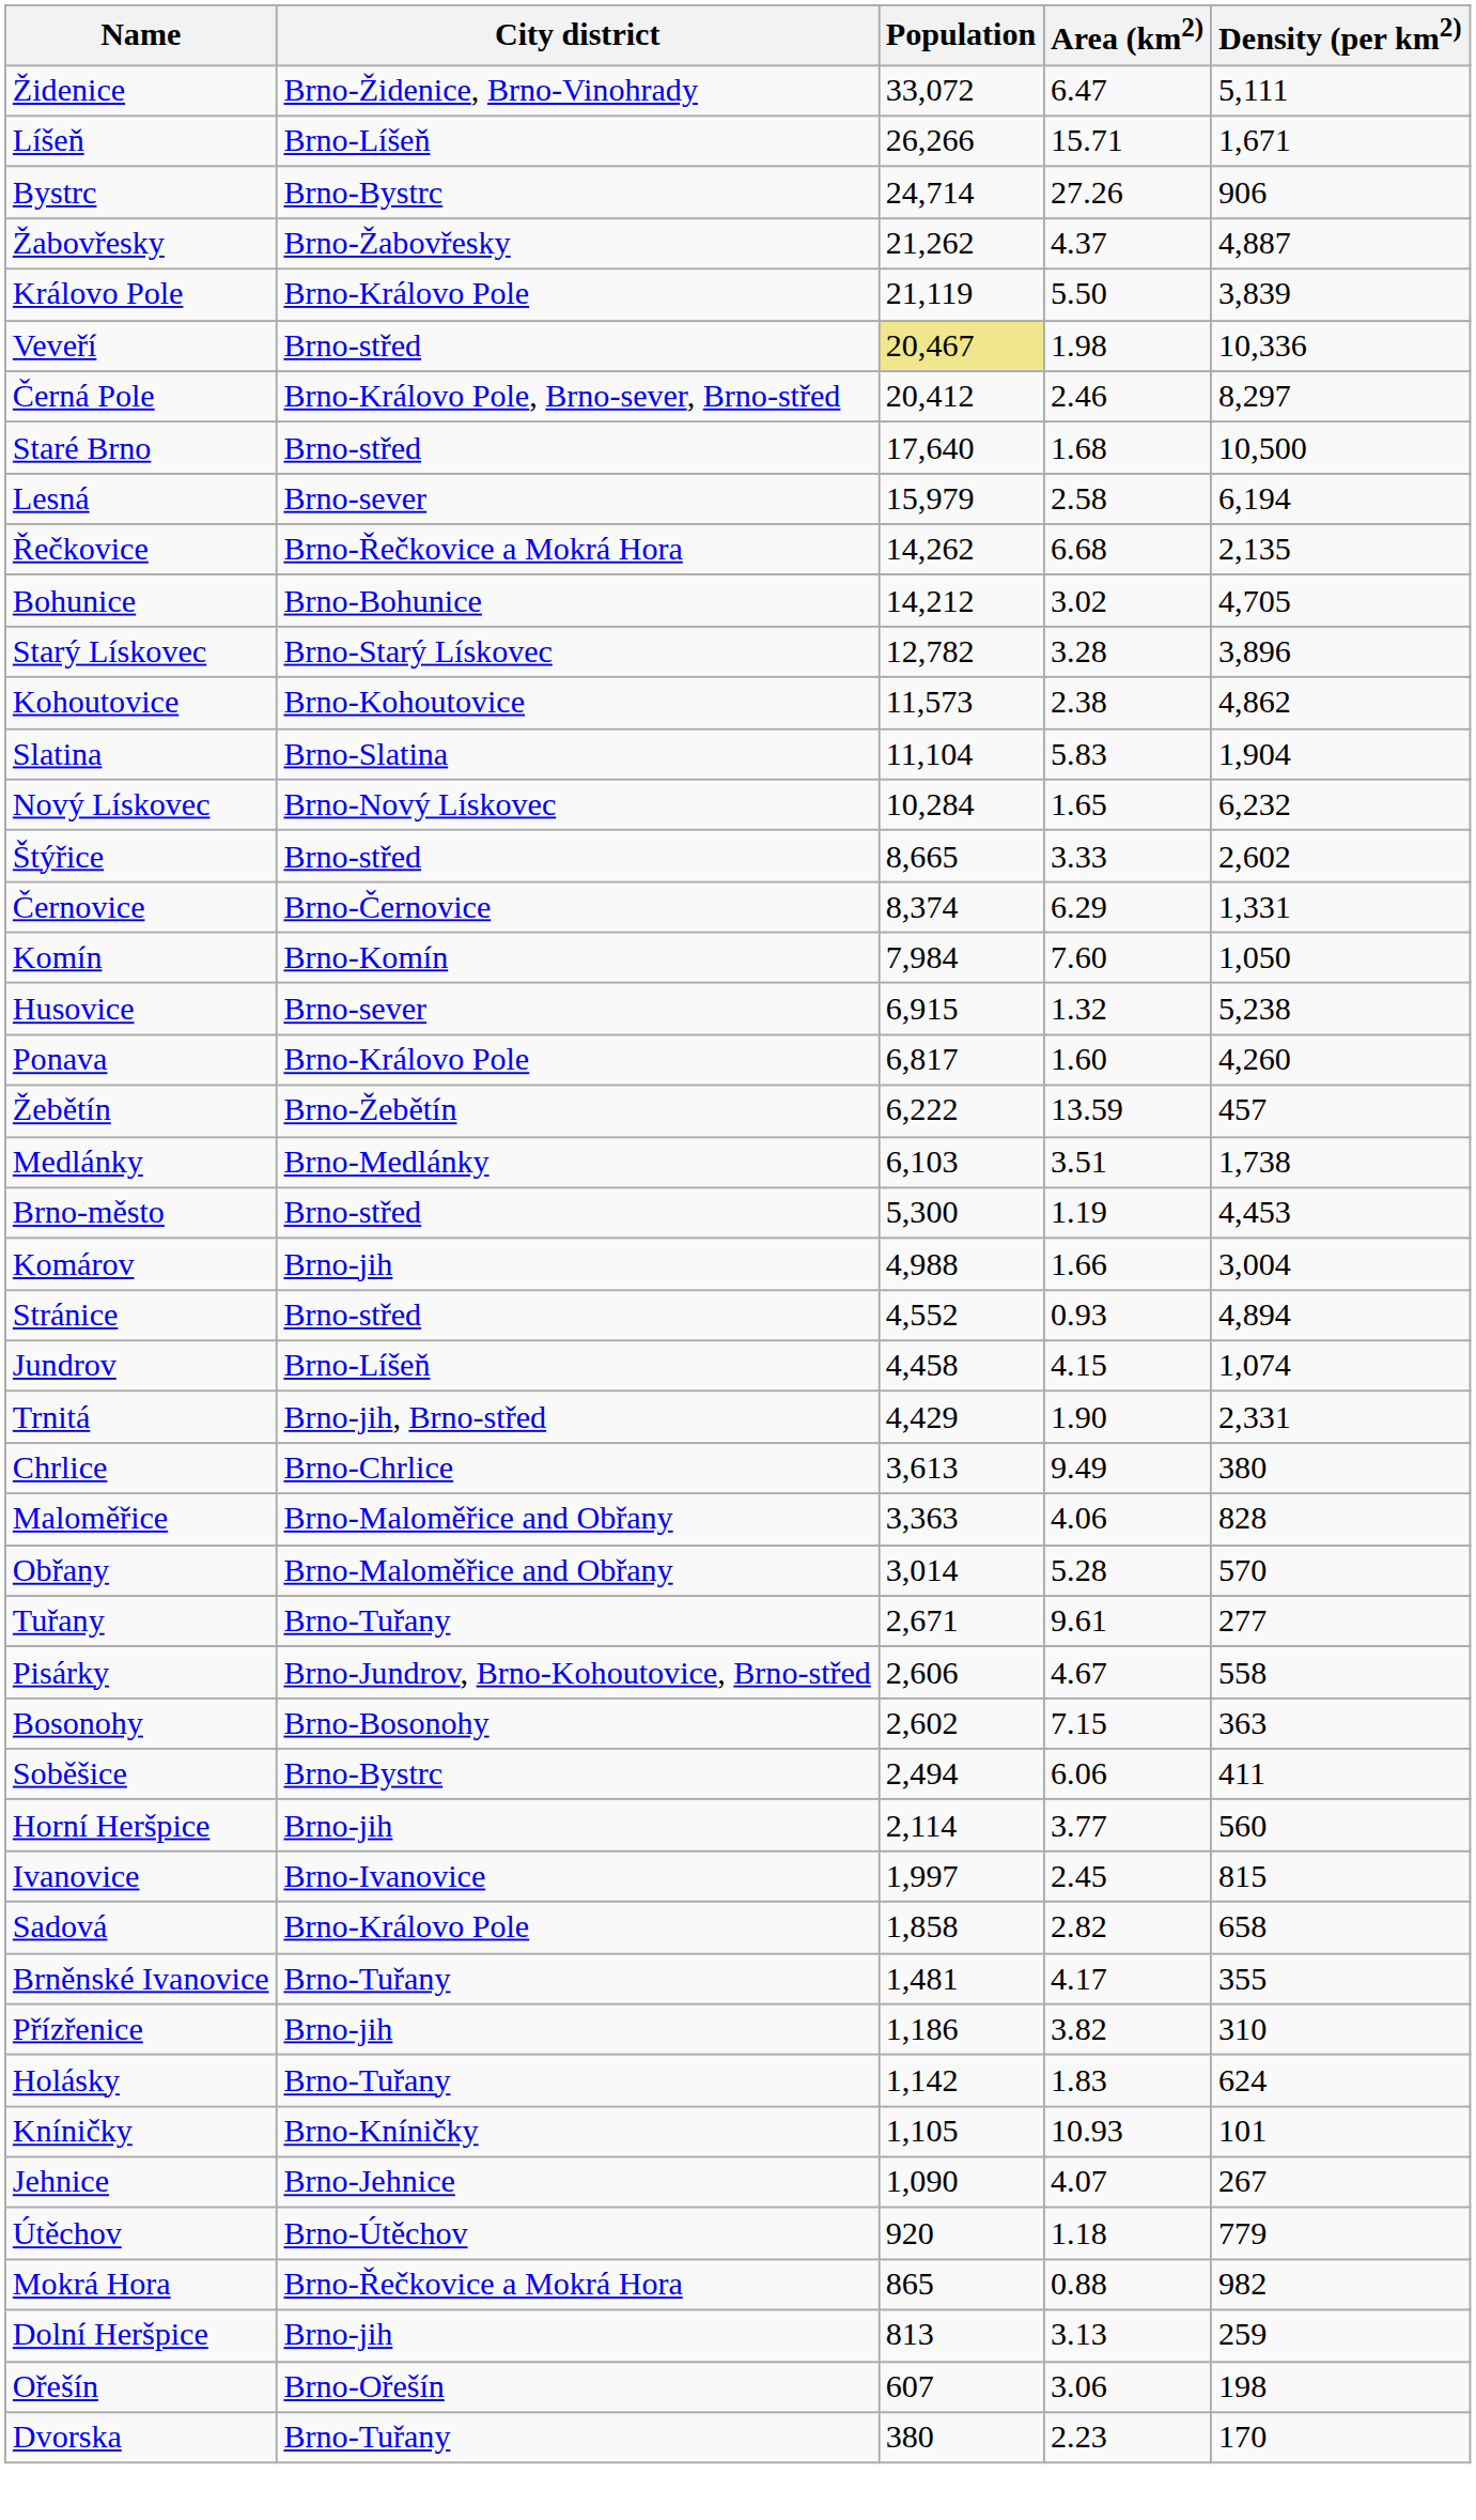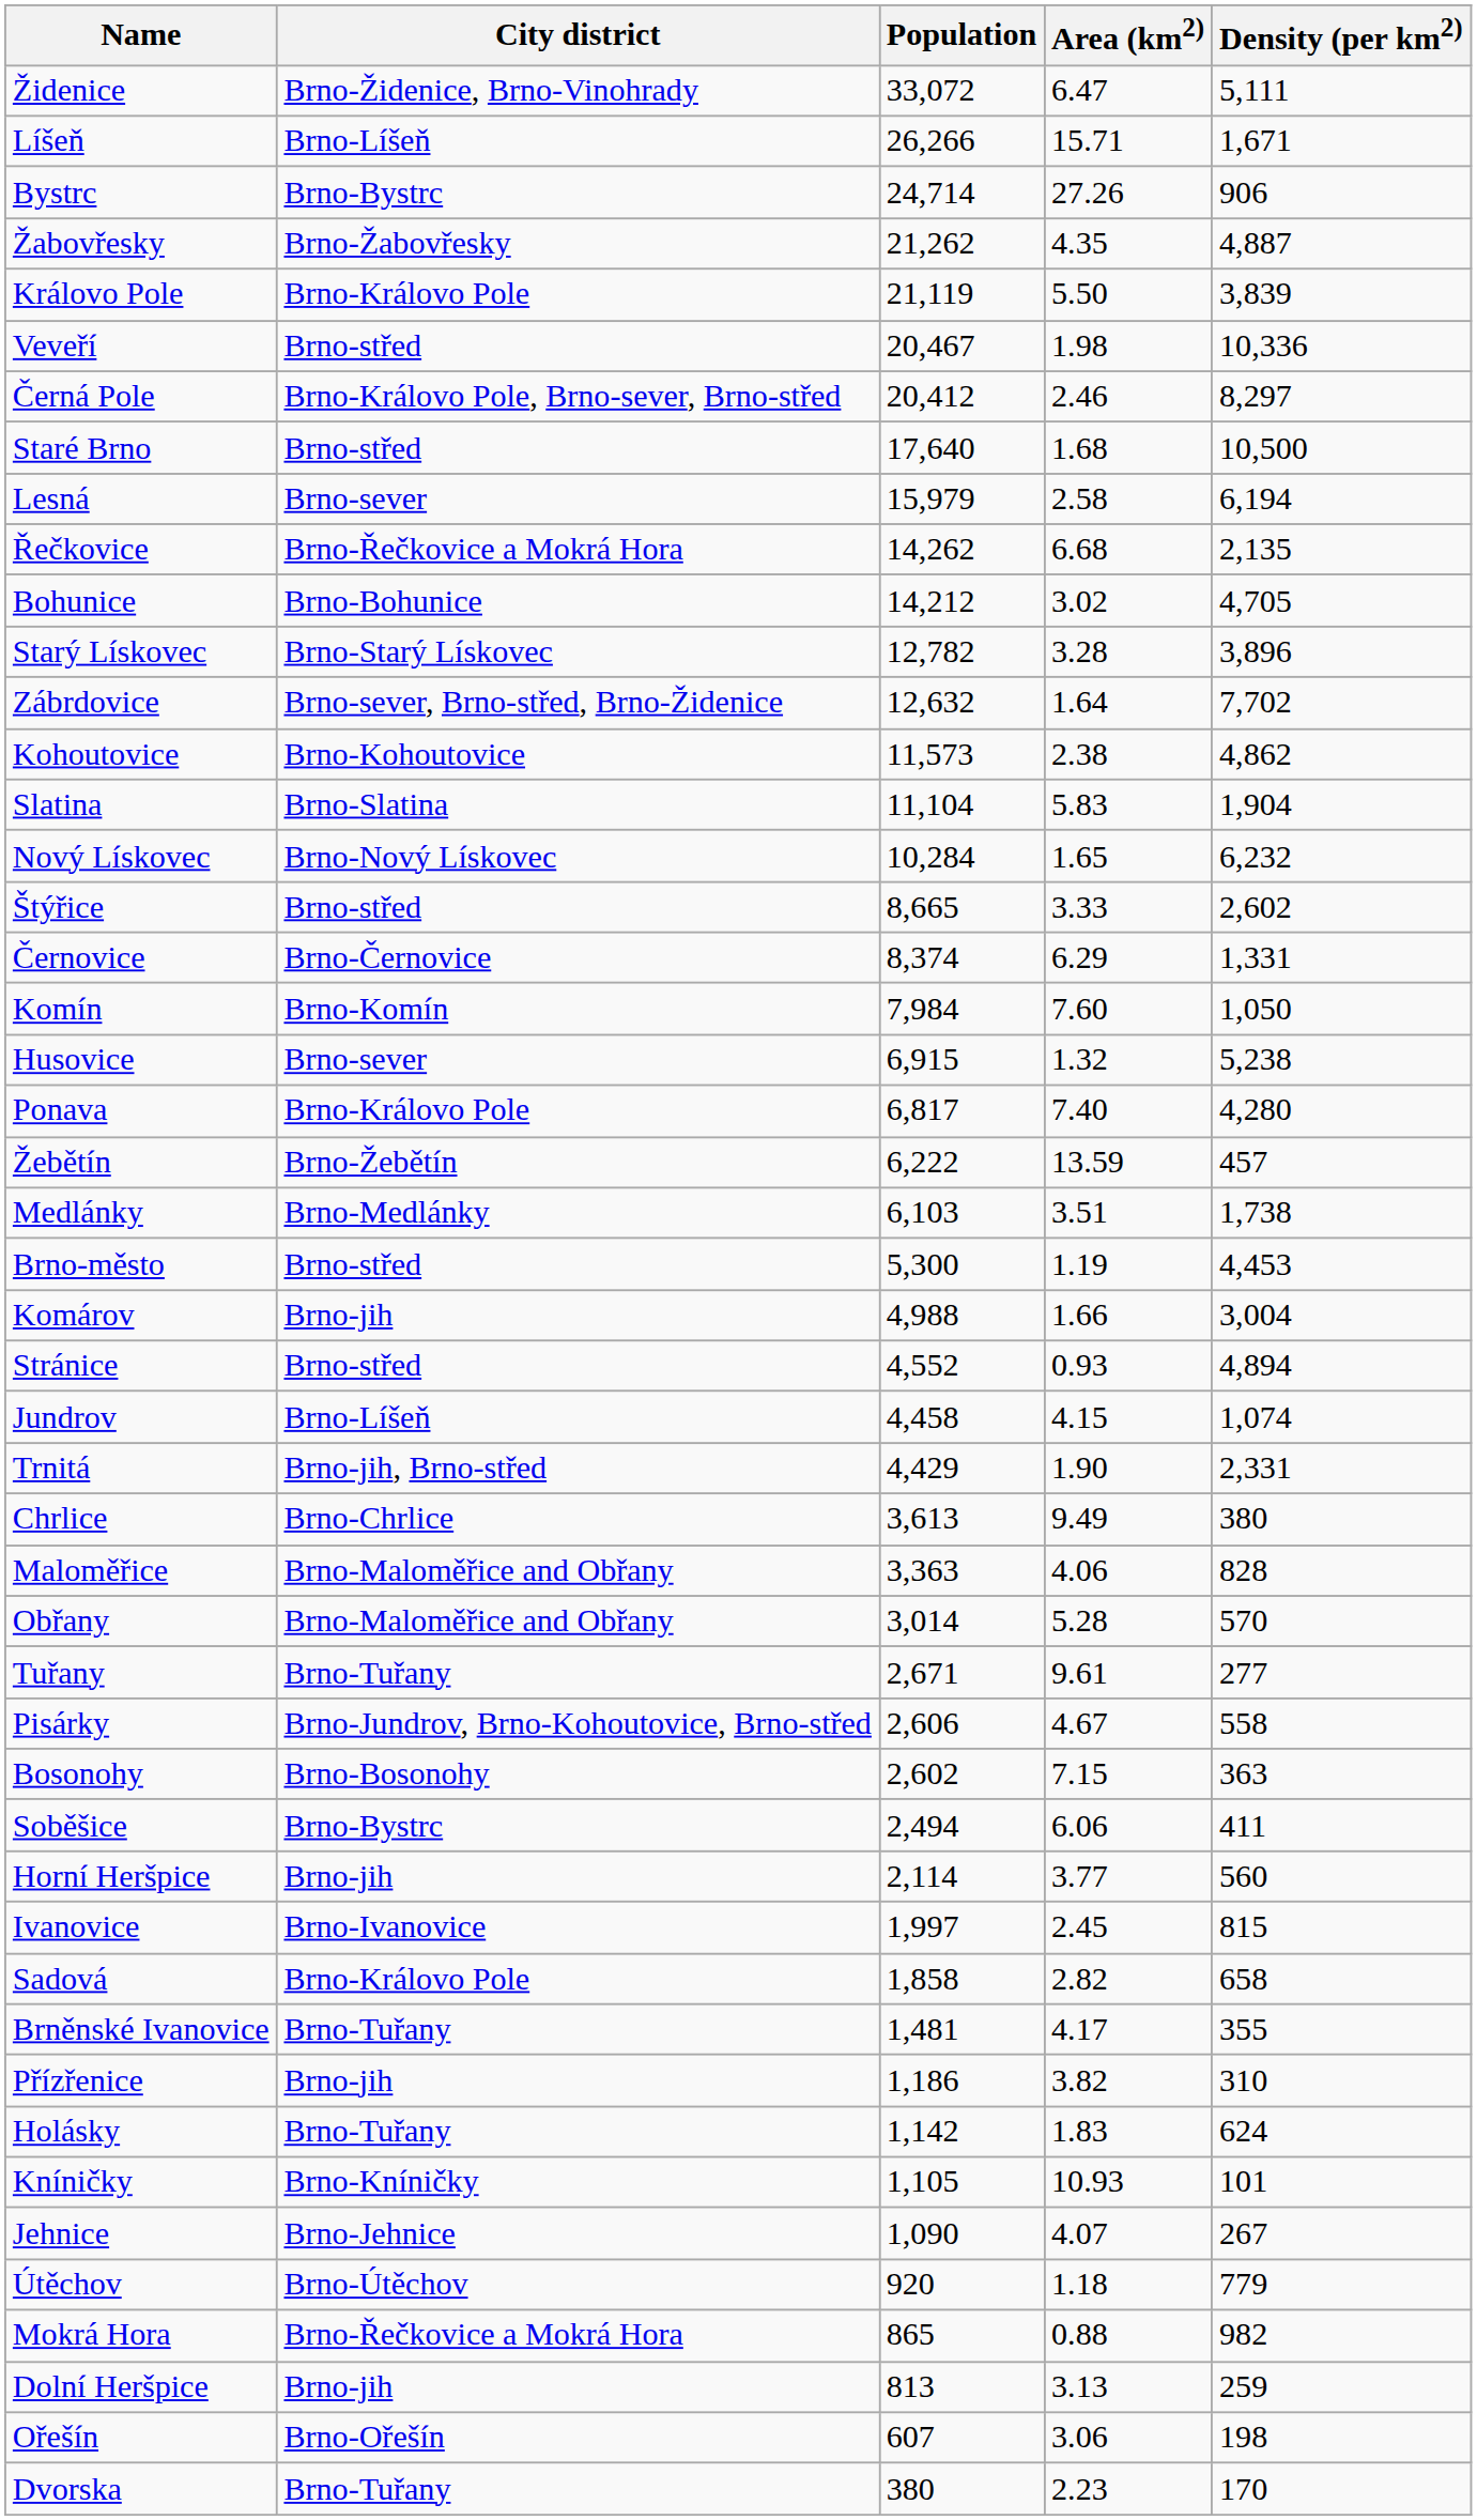Žabovřesky | Area (km2): 4.37 -> 4.35
Veveří | Population: khaki background -> no background
+ row: Zábrdovice | Brno-sever, Brno-střed, Brno-Židenice | 12,632 | 1.64 | 7,702
Ponava | Area (km2): 1.60 -> 7.40
Ponava | Density (per km2): 4,260 -> 4,280
